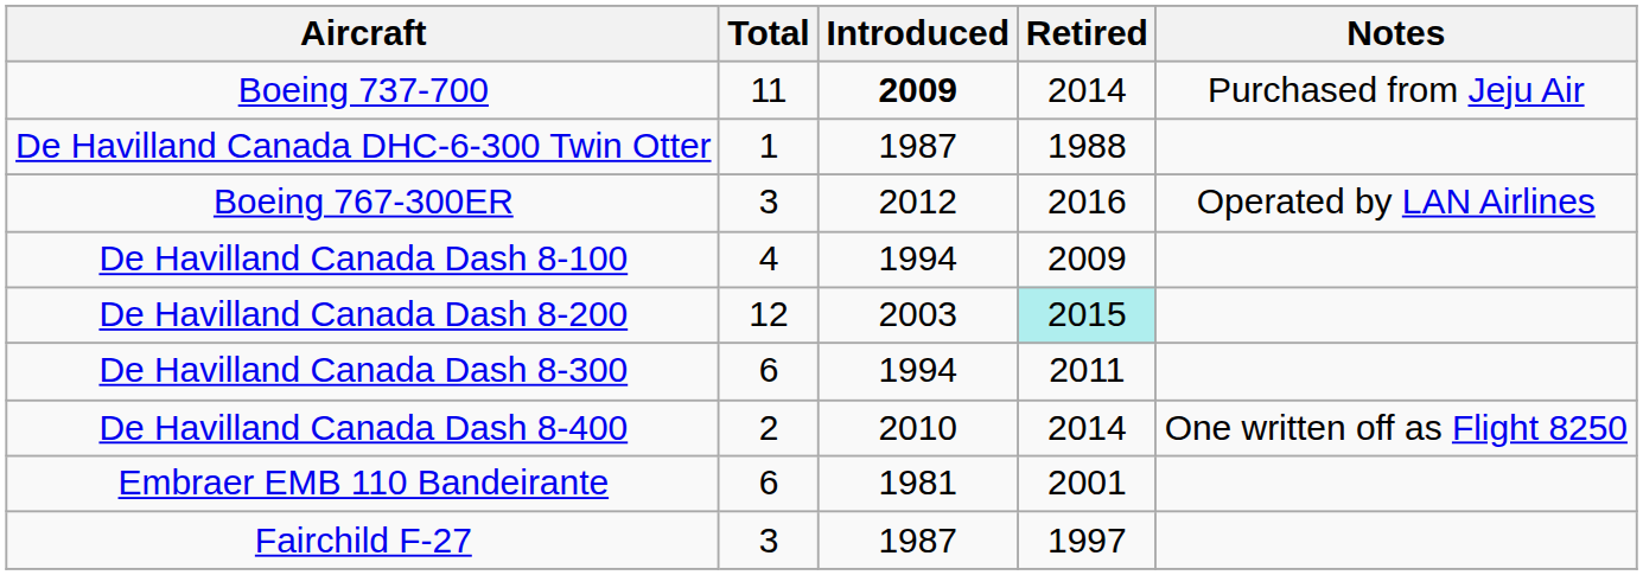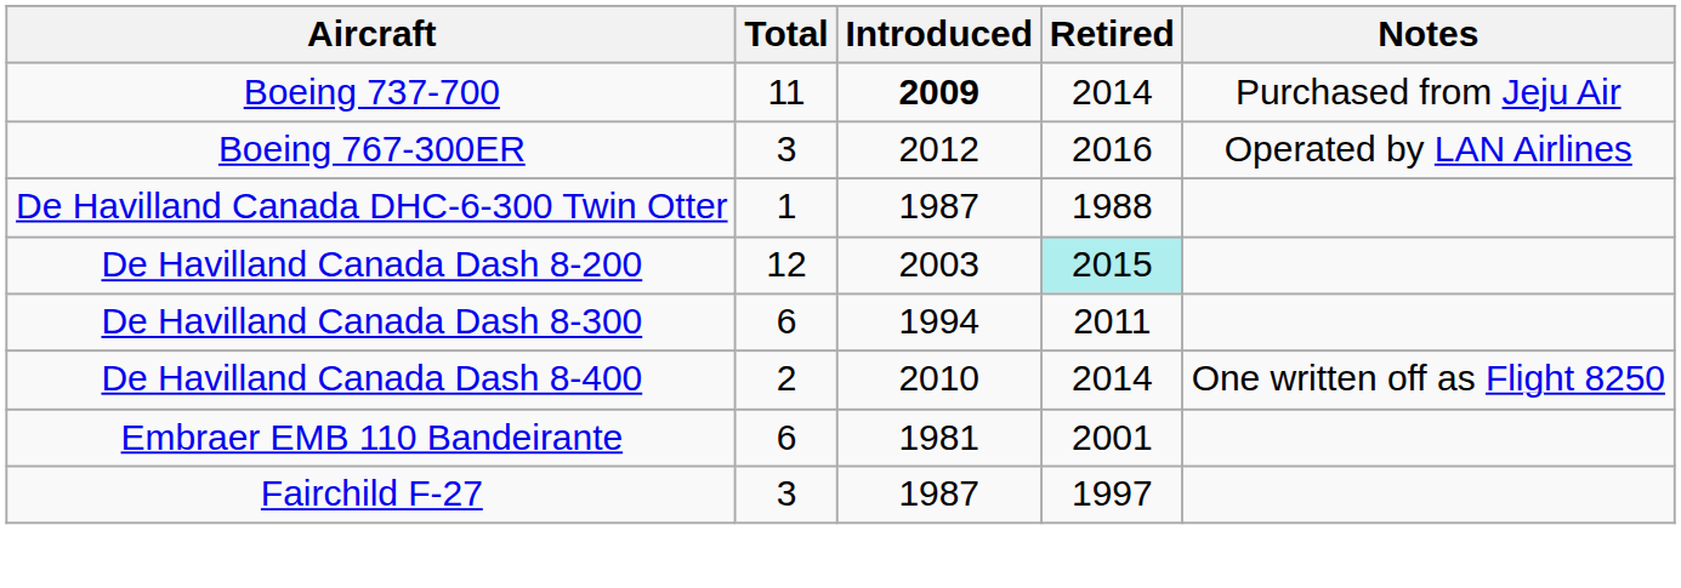rows swapped: Boeing 767-300ER <-> De Havilland Canada DHC-6-300 Twin Otter
- row: De Havilland Canada Dash 8-100 | 4 | 1994 | 2009
